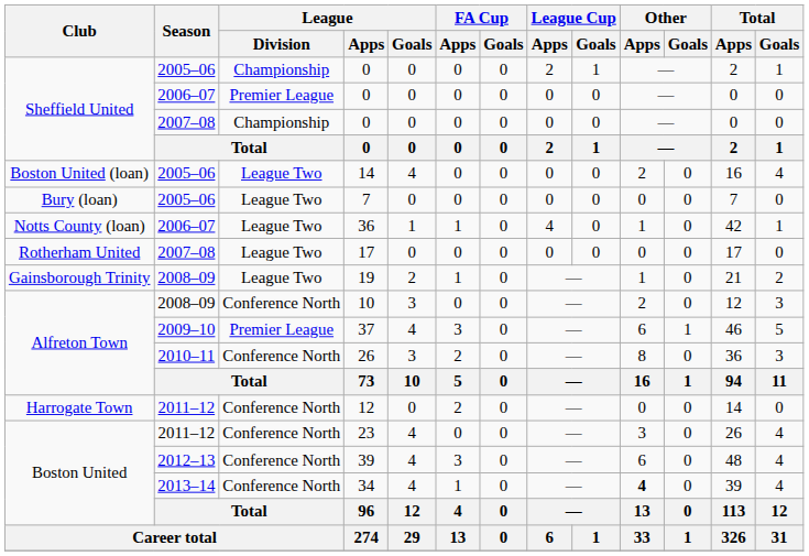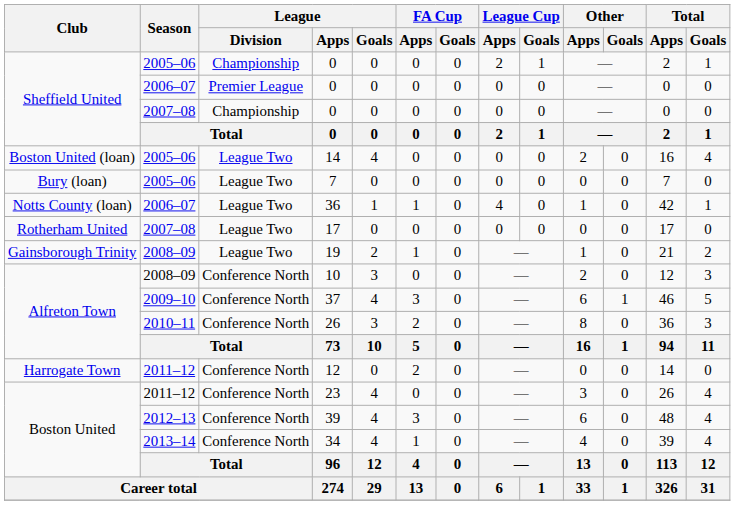37 | League / Division: Premier League -> Conference North
34 | Other / Apps: bold -> normal
